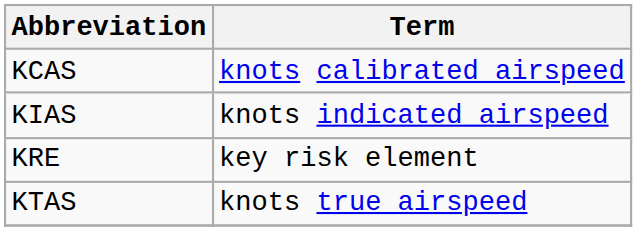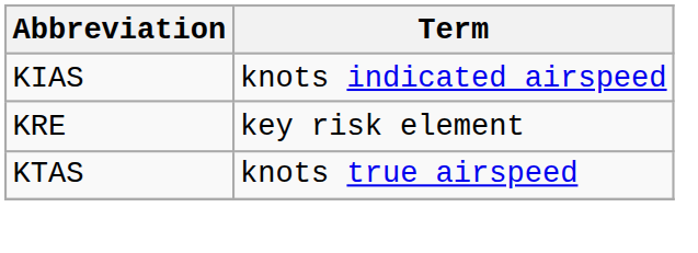- row: KCAS | knots calibrated airspeed
